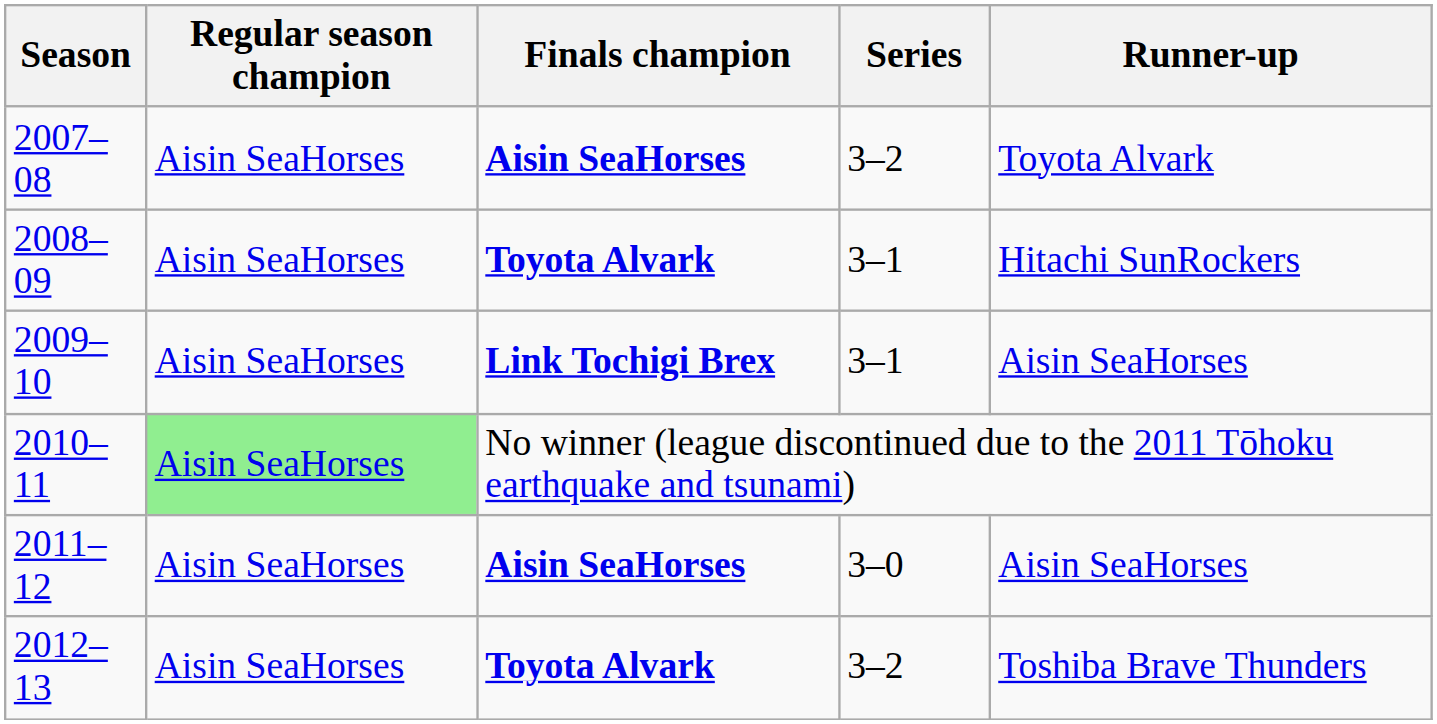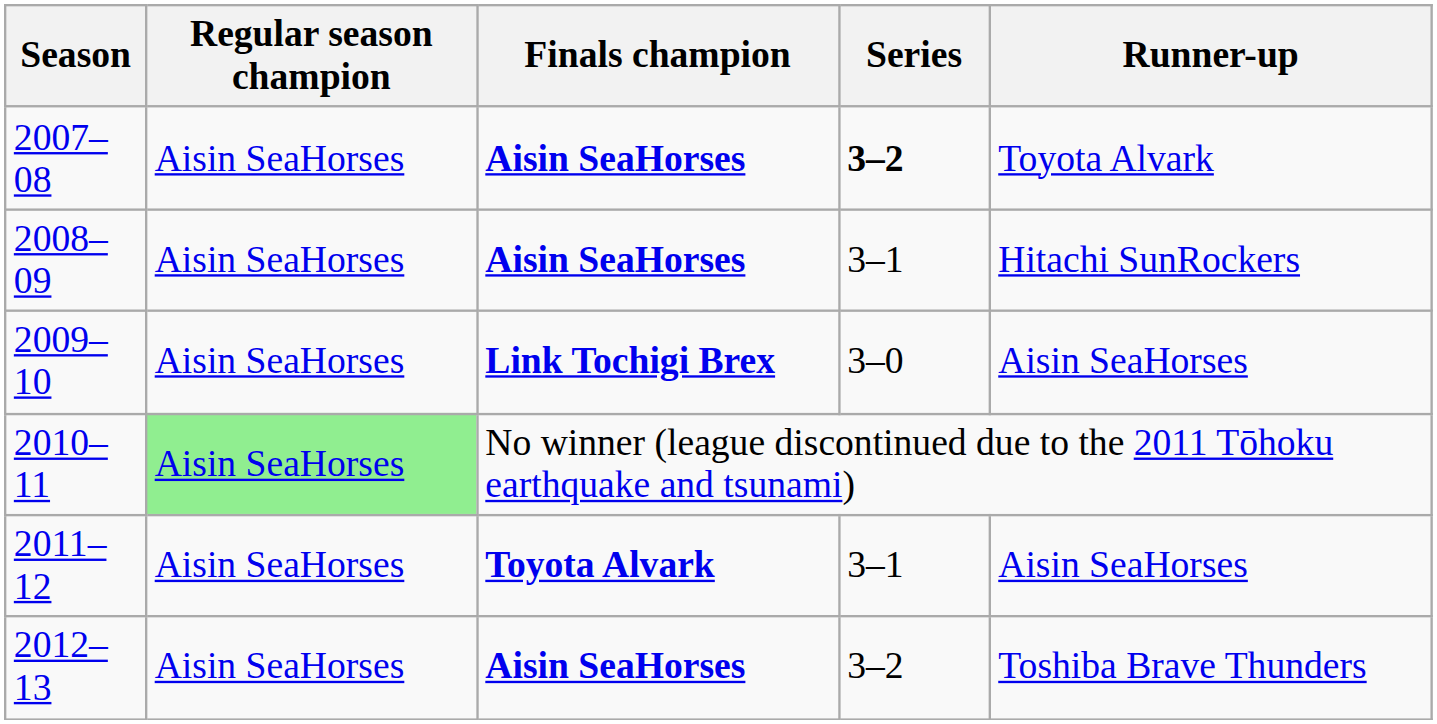2007–08 | Series: normal -> bold
2008–09 | Finals champion: Toyota Alvark -> Aisin SeaHorses
2009–10 | Series: 3–1 -> 3–0
2011–12 | Finals champion: Aisin SeaHorses -> Toyota Alvark
2011–12 | Series: 3–0 -> 3–1
2012–13 | Finals champion: Toyota Alvark -> Aisin SeaHorses
